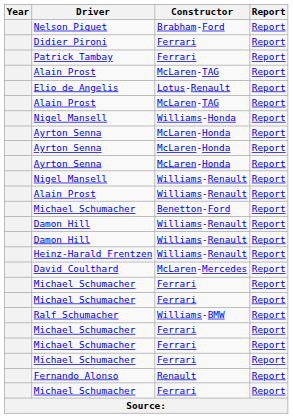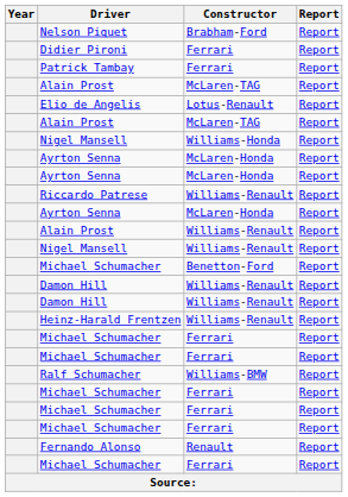+ row: Riccardo Patrese | Williams-Renault | Report
rows swapped: Nigel Mansell / Williams-Renault <-> Alain Prost / Williams-Renault
- row: David Coulthard | McLaren-Mercedes | Report
